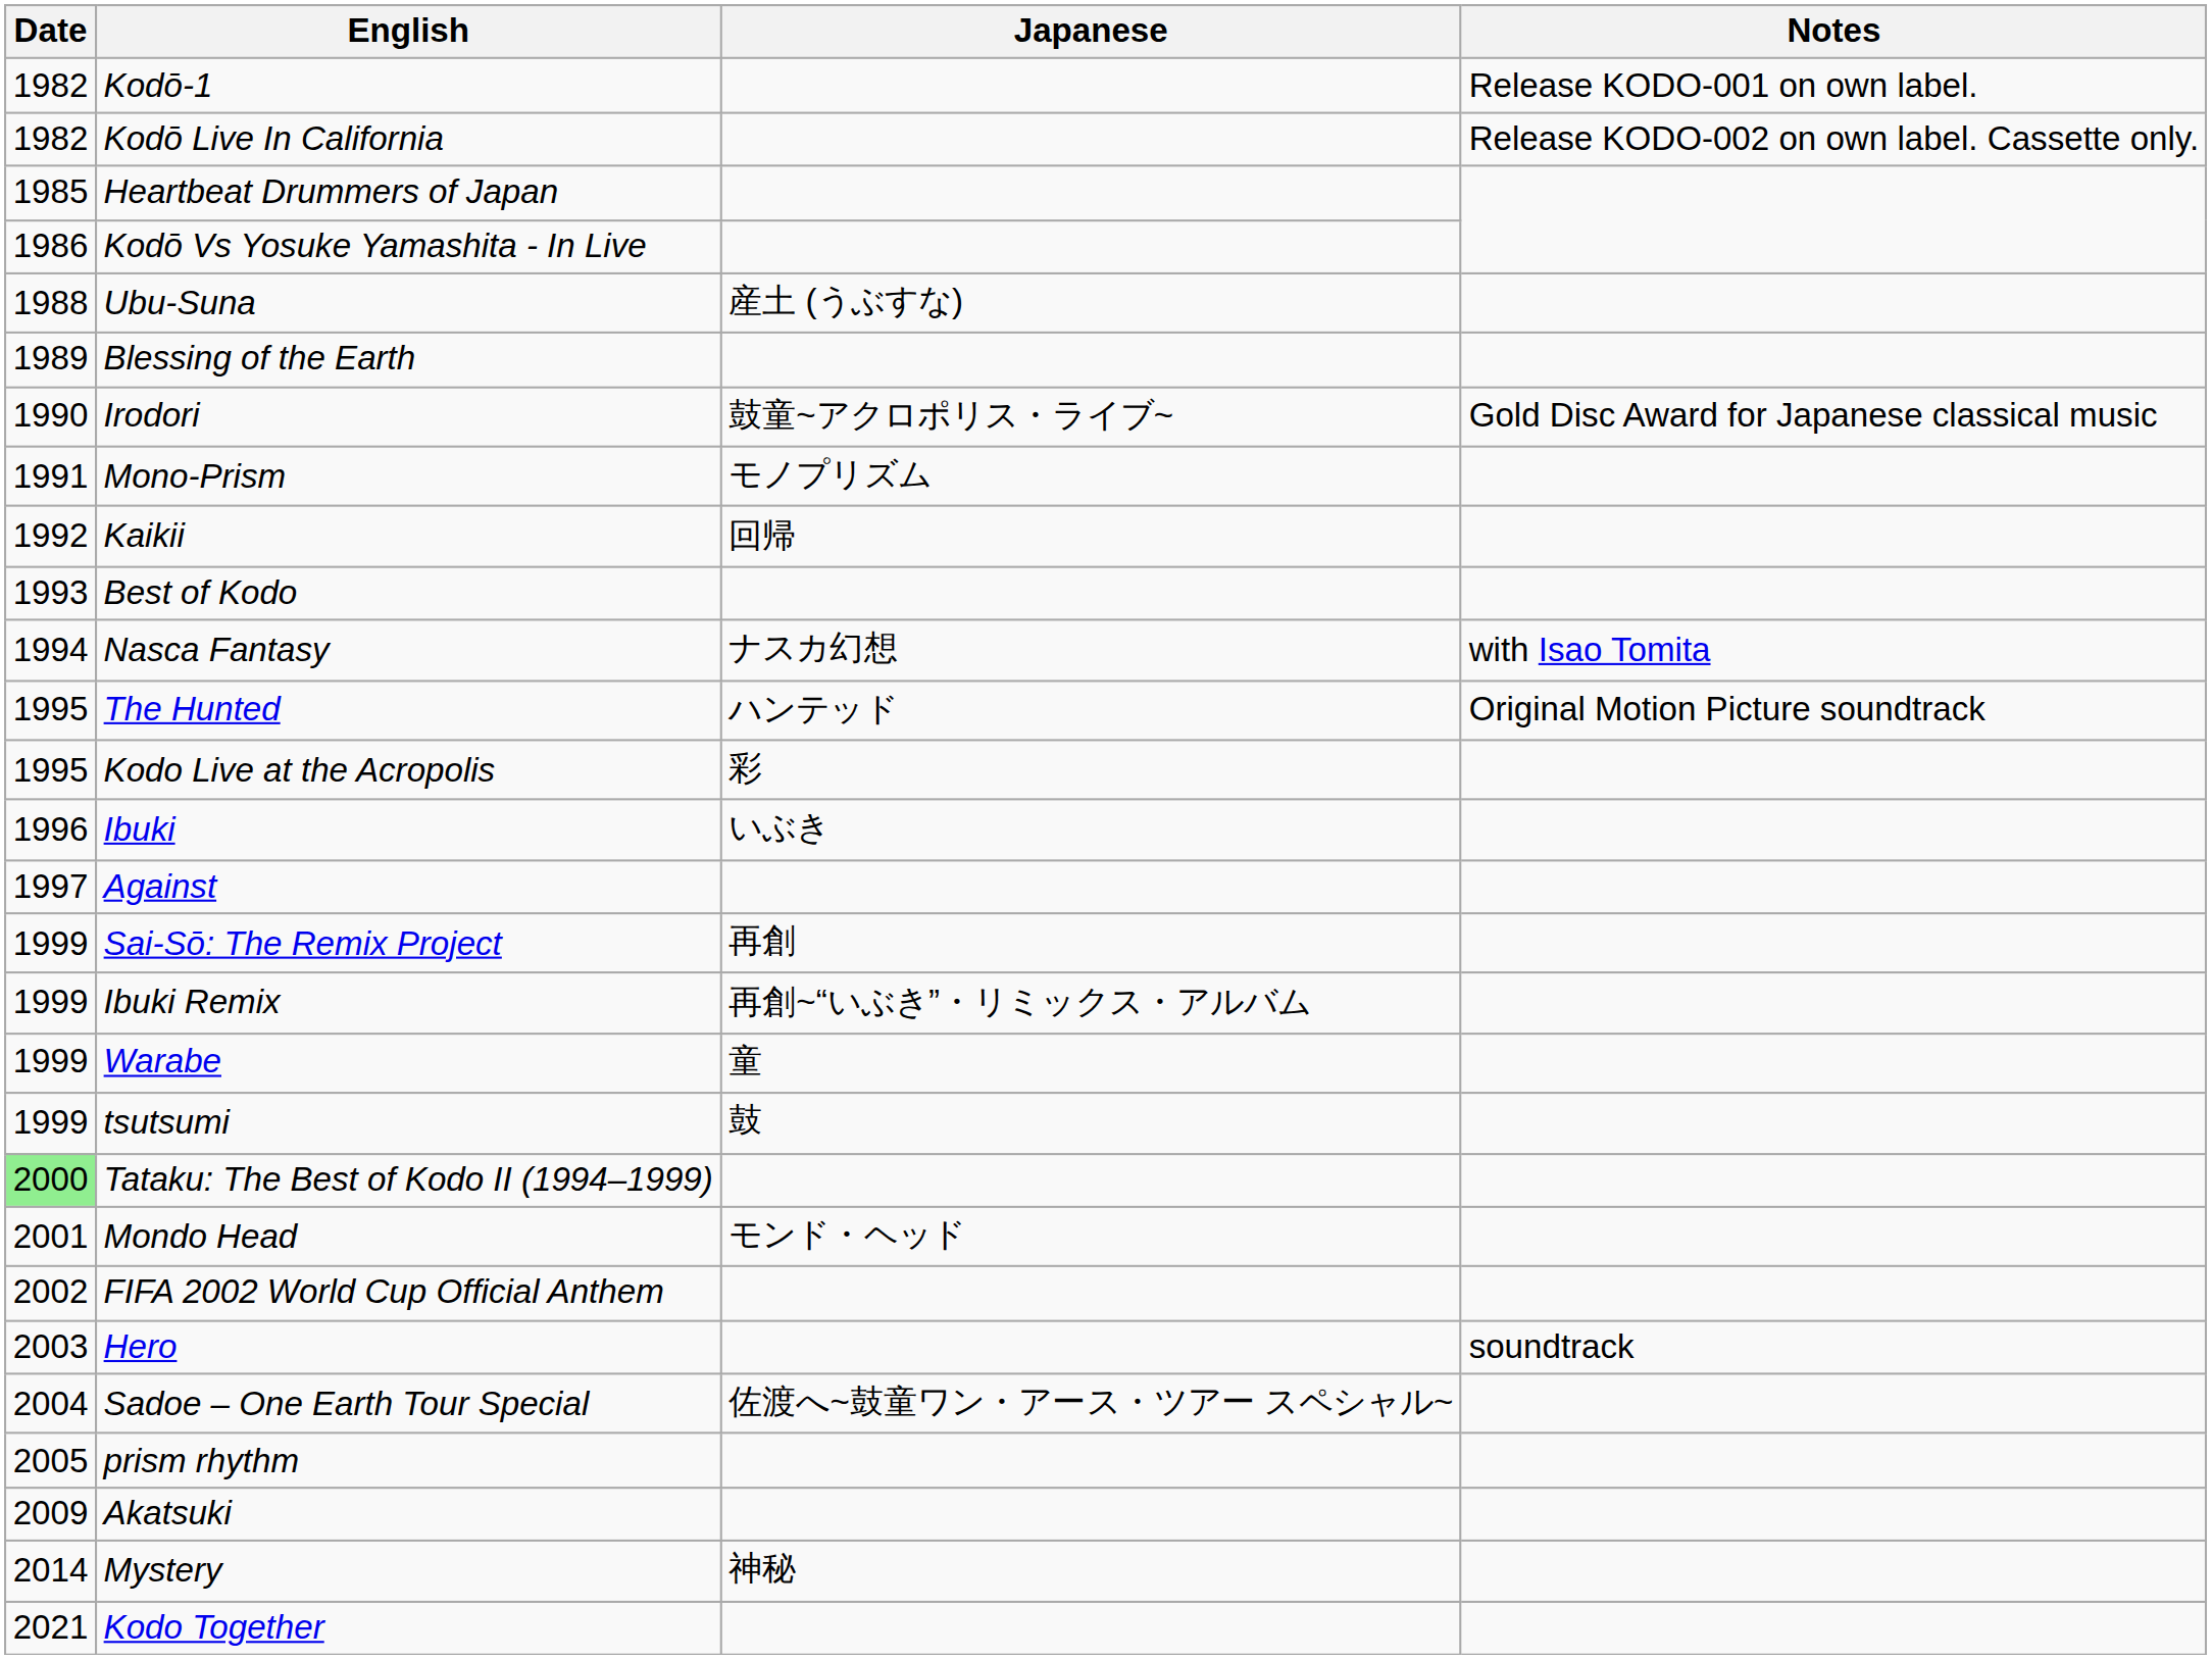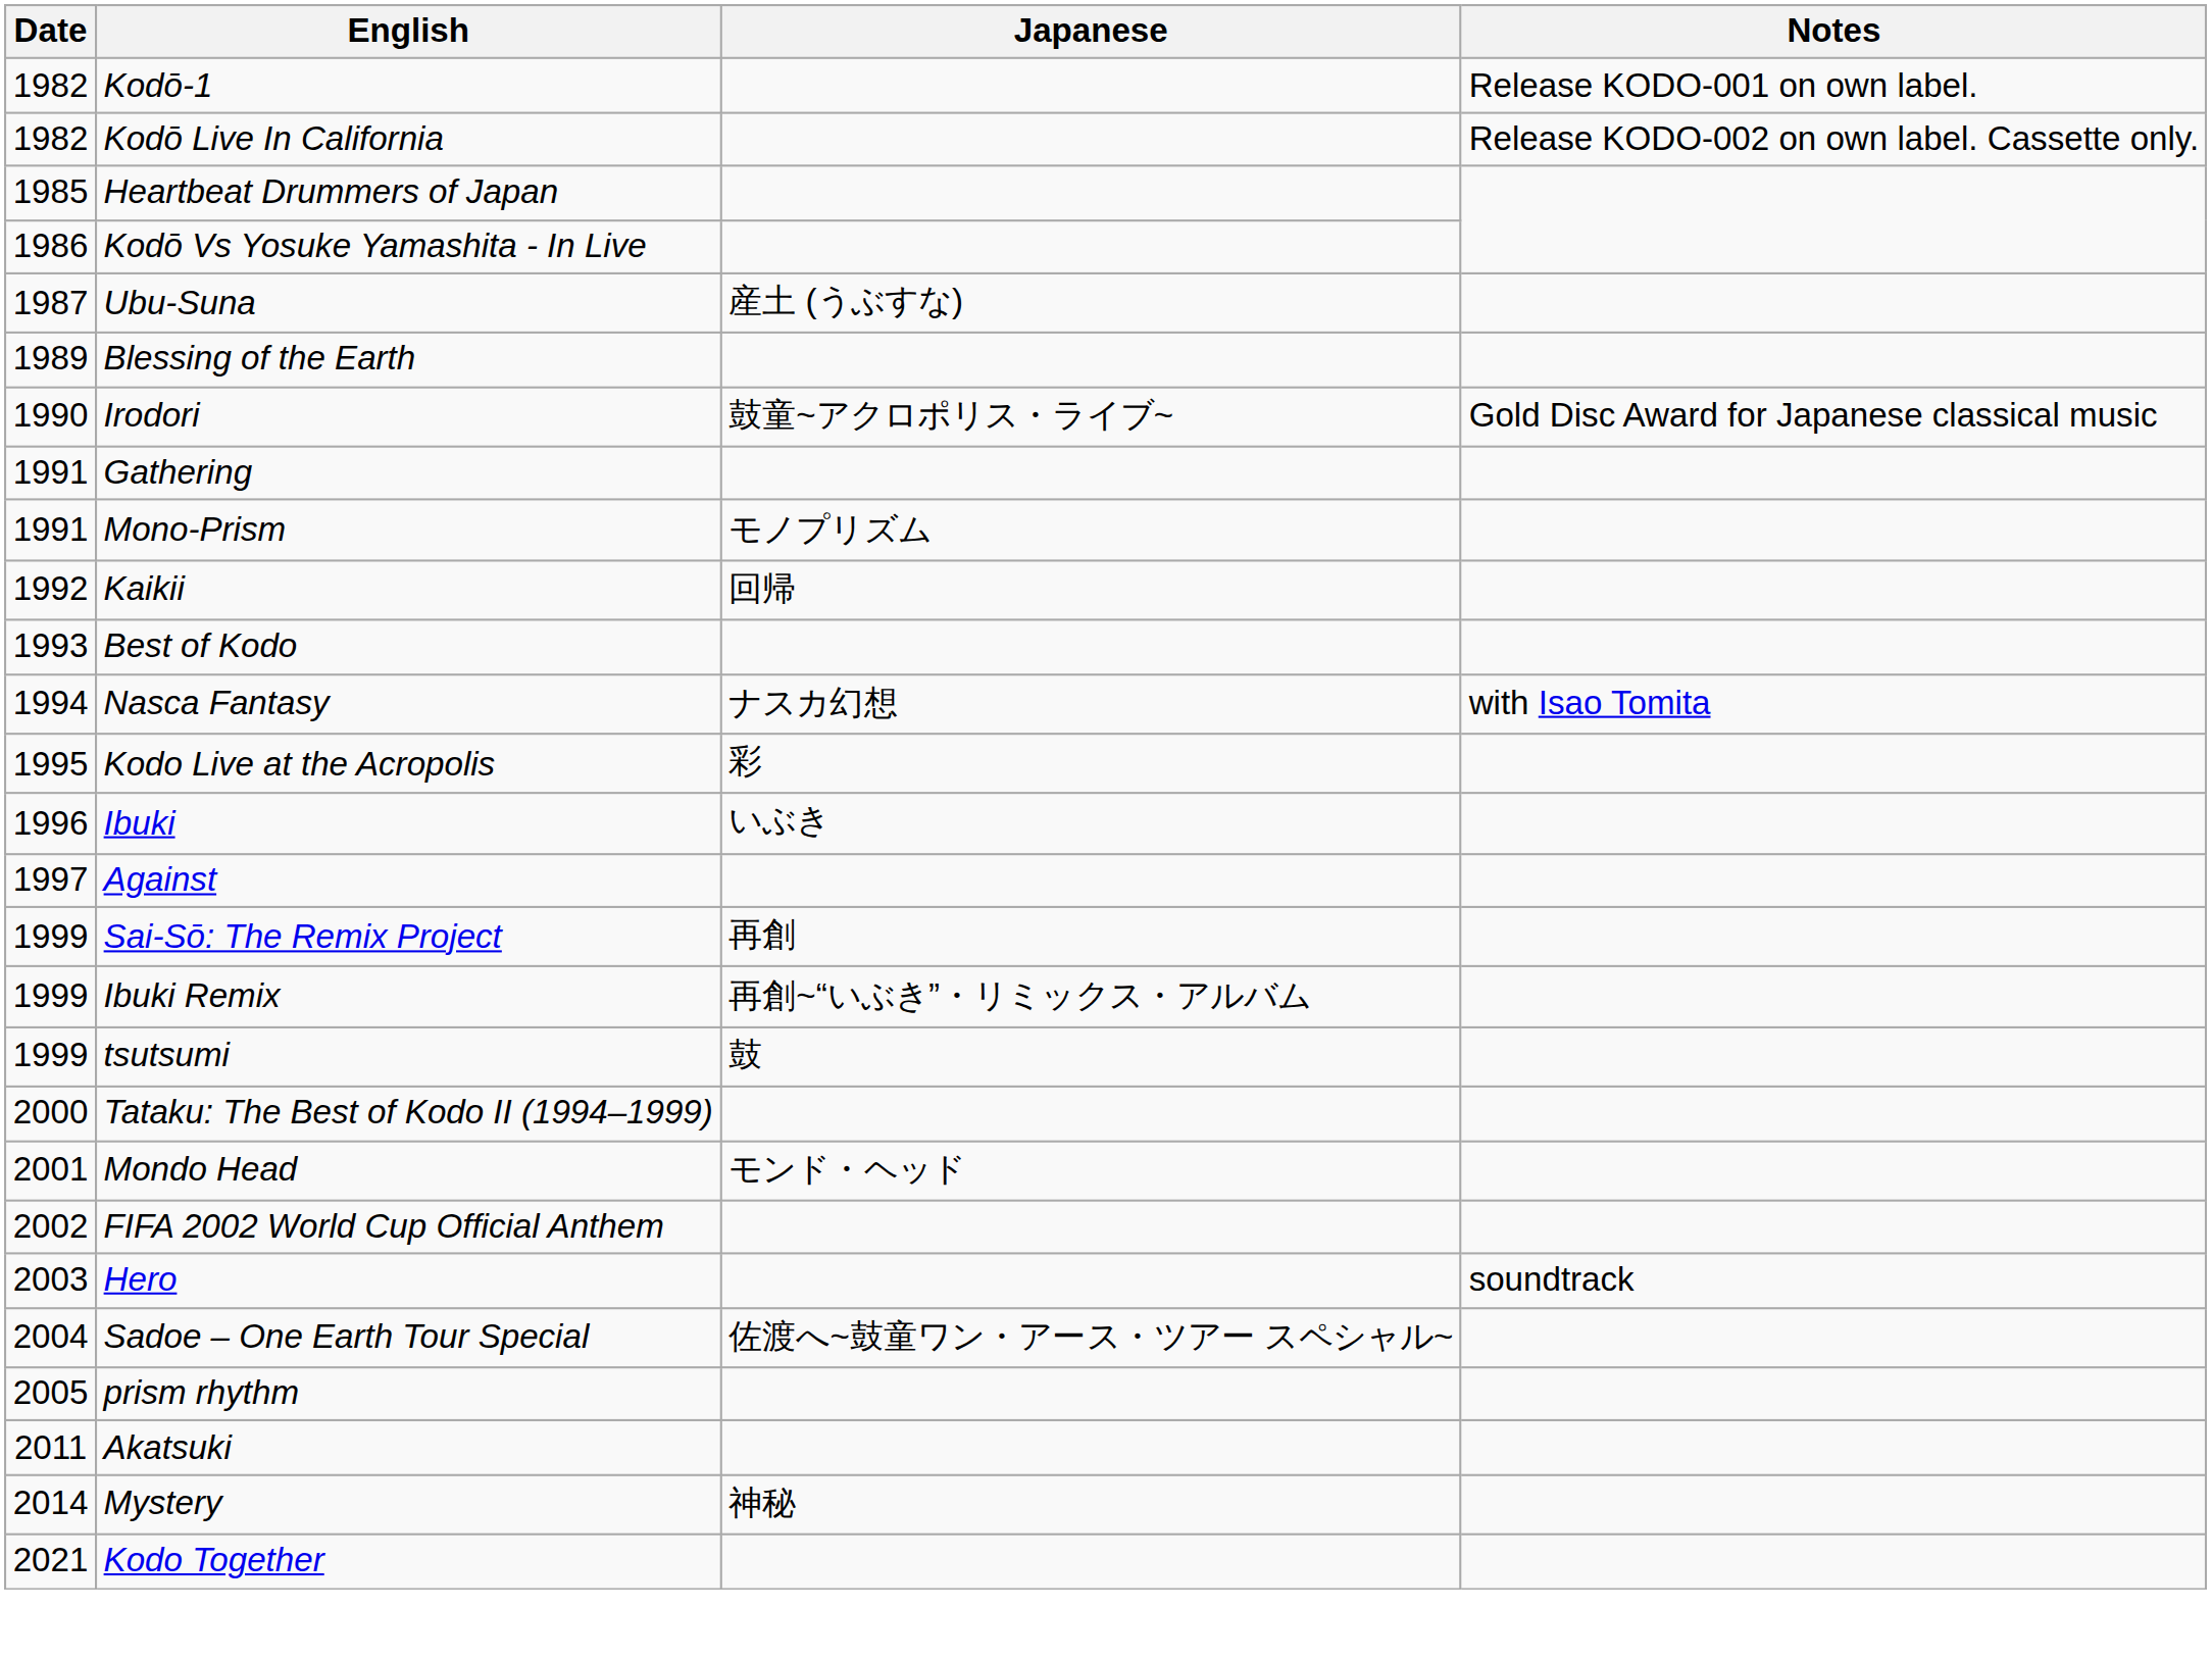Ubu-Suna | Date: 1988 -> 1987
+ row: 1991 | Gathering
- row: 1995 | The Hunted | ハンテッド | Original Motion Picture soundtrack
- row: 1999 | Warabe | 童
Tataku: The Best of Kodo II (1994–1999) | Date: lightgreen background -> no background
Akatsuki | Date: 2009 -> 2011
